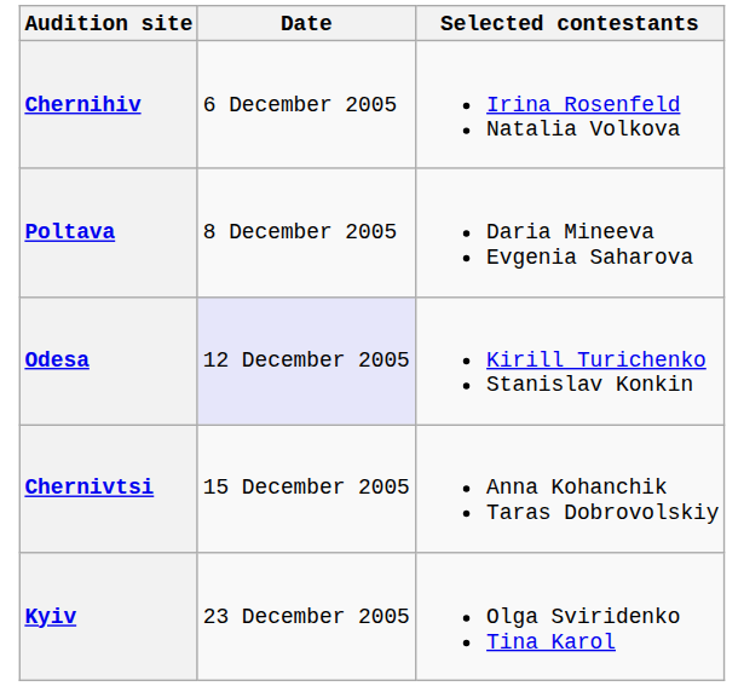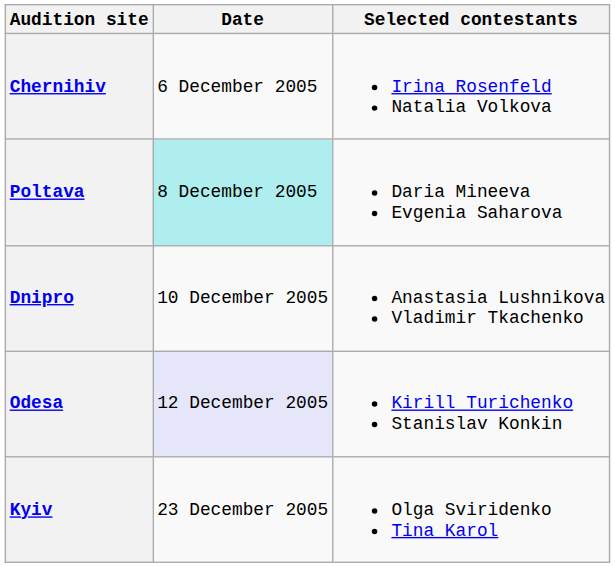Poltava | Date: no background -> paleturquoise background
+ row: Dnipro | 10 December 2005 | Anastasia Lushnikova Vladimir Tkachenko
- row: Chernivtsi | 15 December 2005 | Anna Kohanchik Taras Dobrovolskiy
